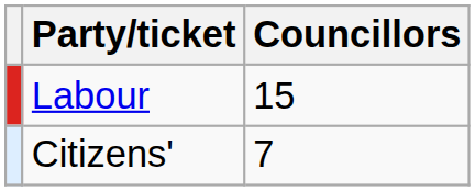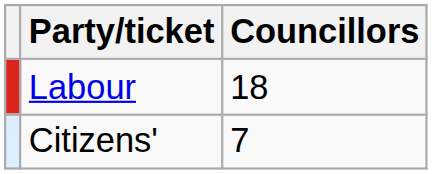Labour | Councillors: 15 -> 18
